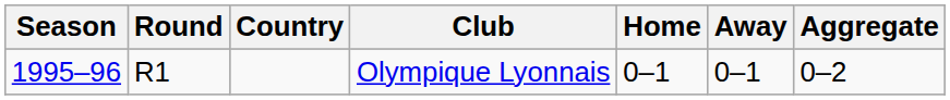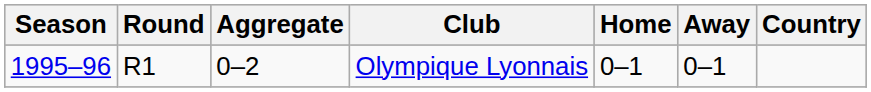columns swapped: Country <-> Aggregate
